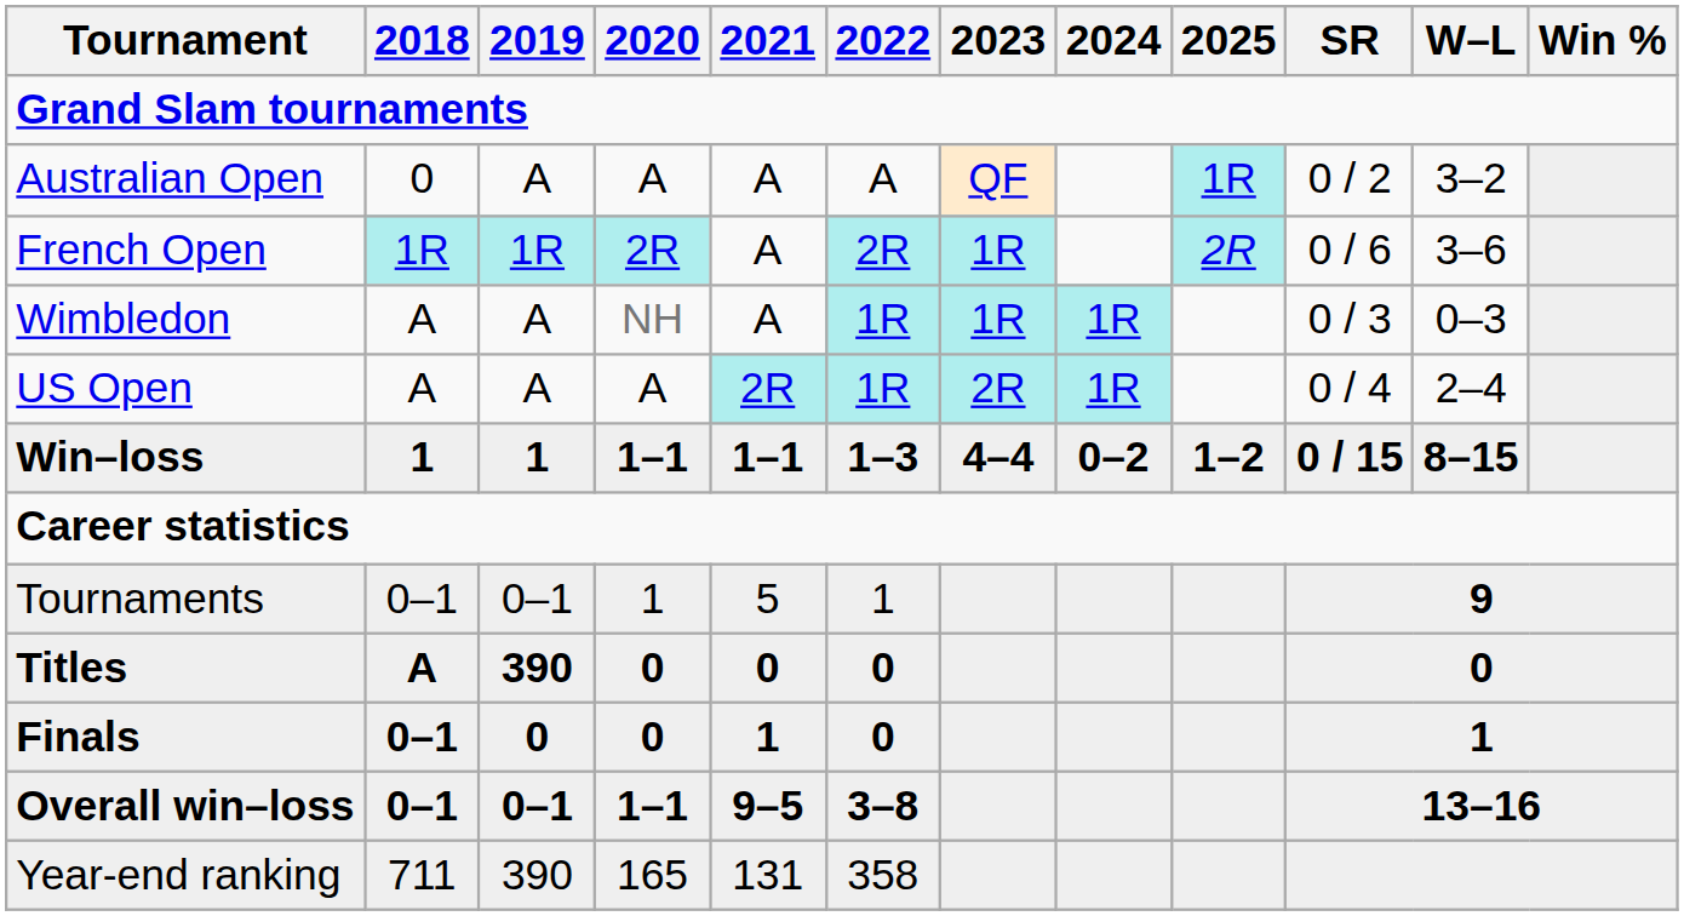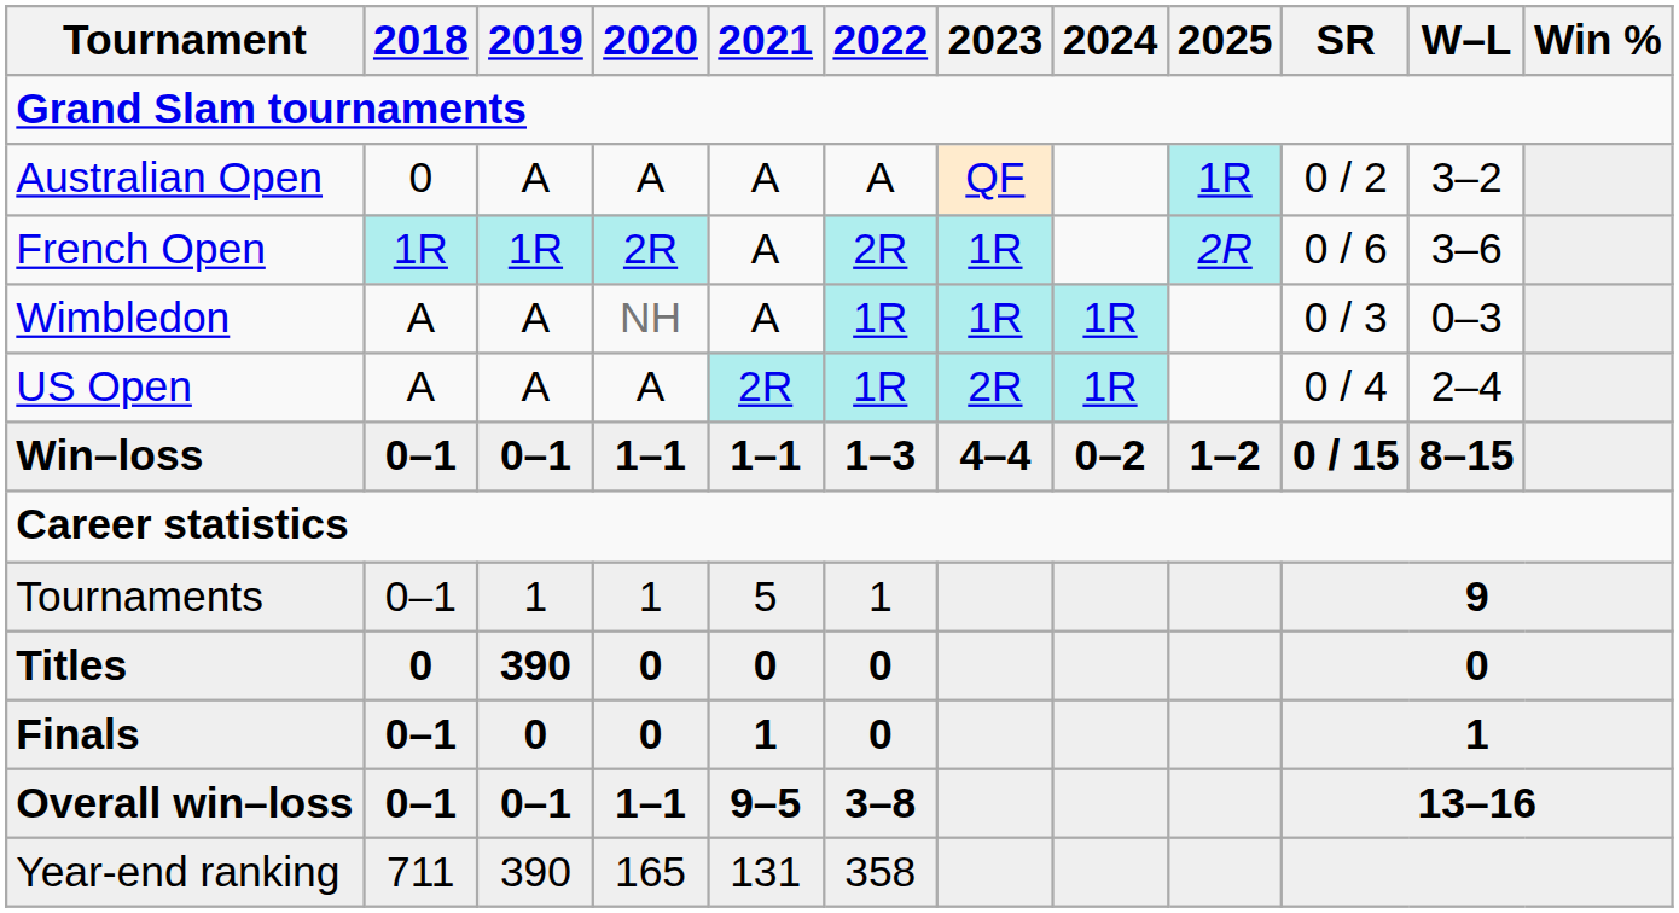Win–loss | 2018: 1 -> 0–1
Win–loss | 2019: 1 -> 0–1
Tournaments | 2019: 0–1 -> 1
Titles | 2018: A -> 0
